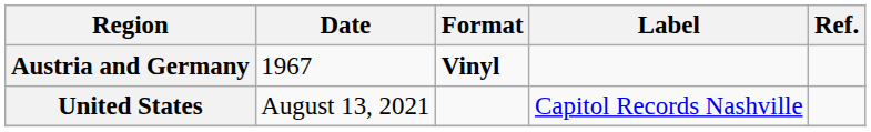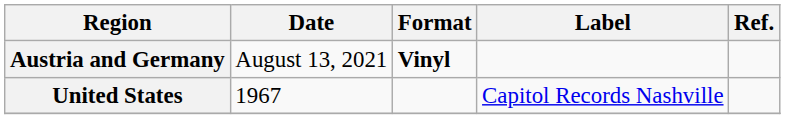Austria and Germany | Date: 1967 -> August 13, 2021
United States | Date: August 13, 2021 -> 1967
